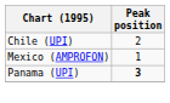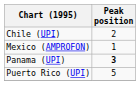+ row: Puerto Rico (UPI) | 5
